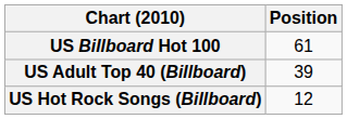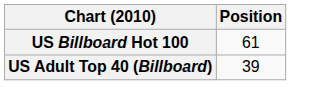- row: US Hot Rock Songs (Billboard) | 12
